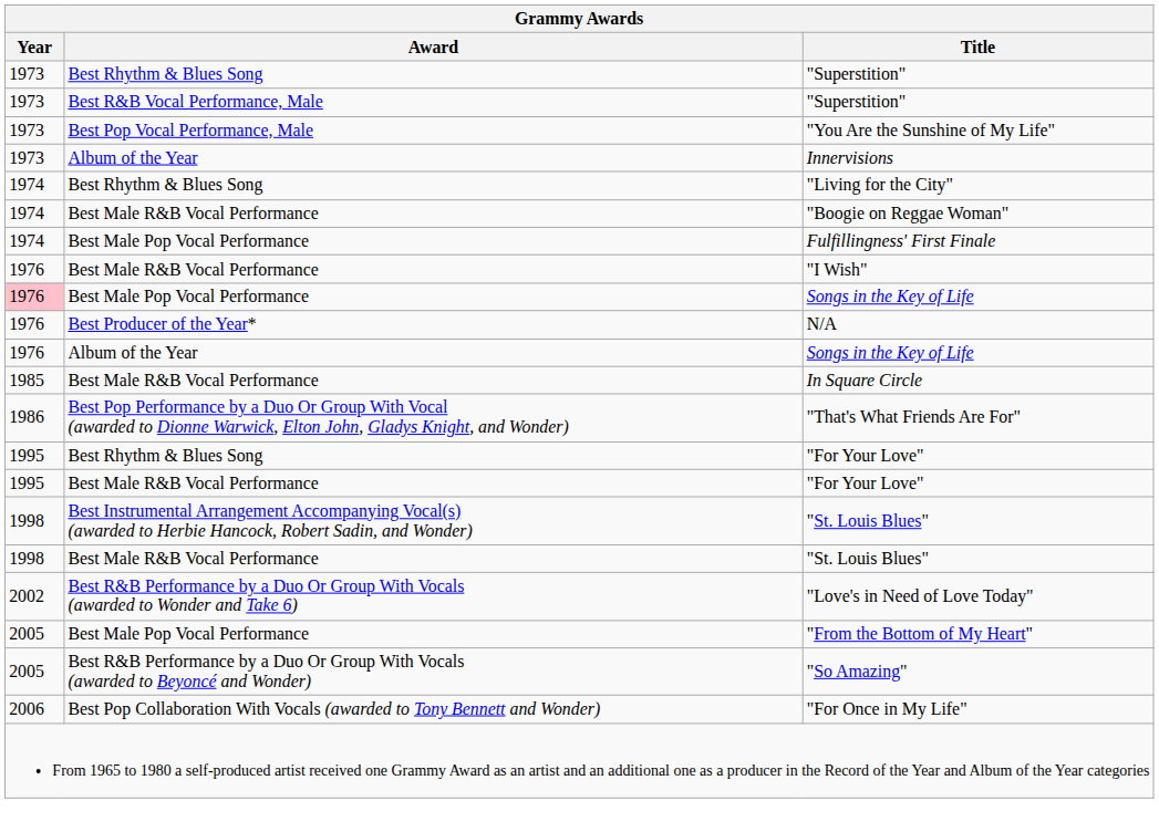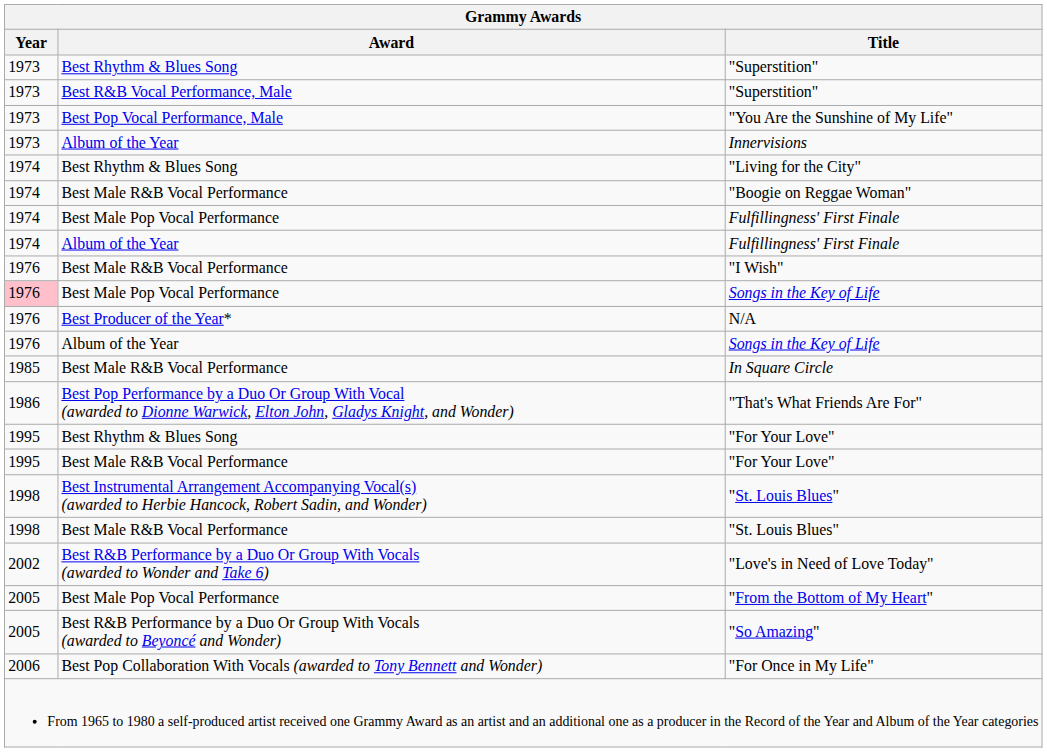+ row: 1974 | Album of the Year | Fulfillingness' First Finale
